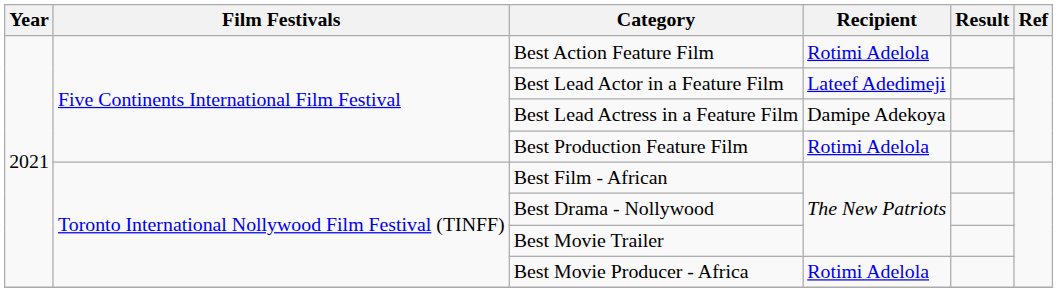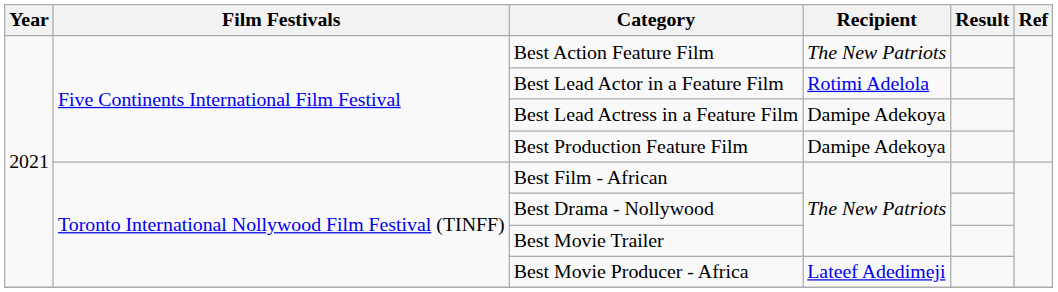Best Action Feature Film | Recipient: Rotimi Adelola -> The New Patriots
Best Lead Actor in a Feature Film | Recipient: Lateef Adedimeji -> Rotimi Adelola
Best Production Feature Film | Recipient: Rotimi Adelola -> Damipe Adekoya
Best Movie Producer - Africa | Recipient: Rotimi Adelola -> Lateef Adedimeji
